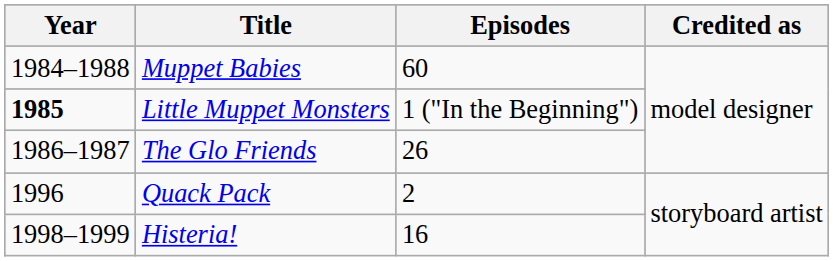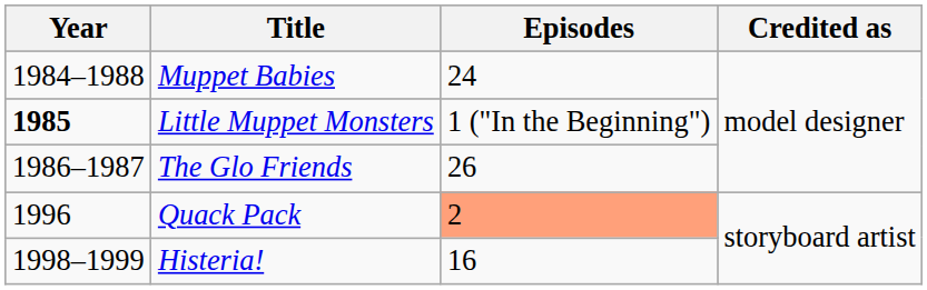Muppet Babies | Episodes: 60 -> 24
Quack Pack | Episodes: no background -> lightsalmon background
